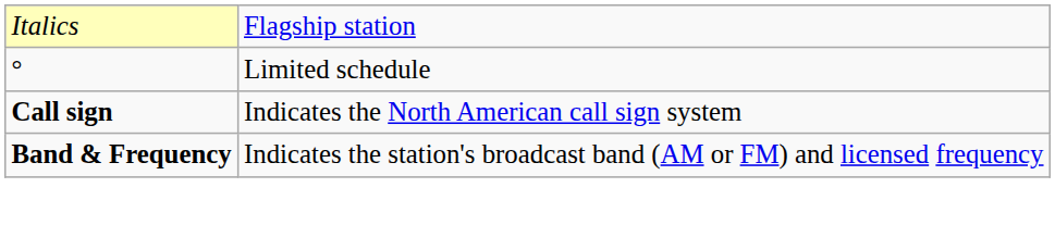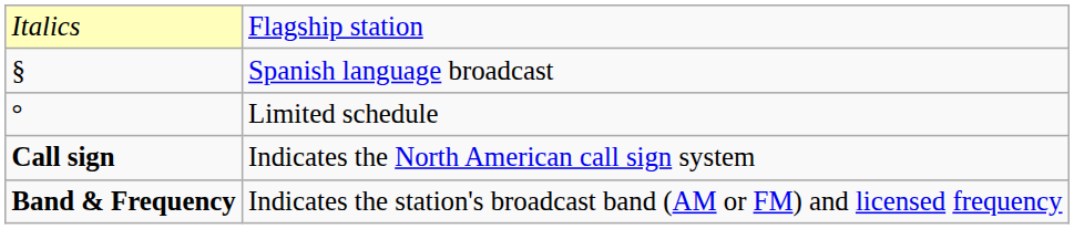+ row: § | Spanish language broadcast
